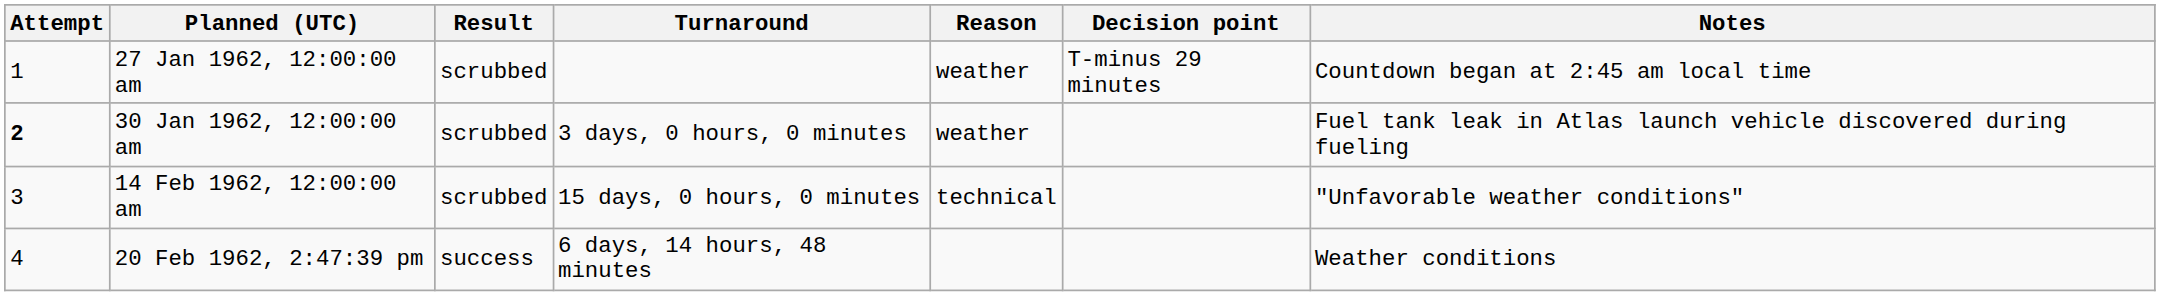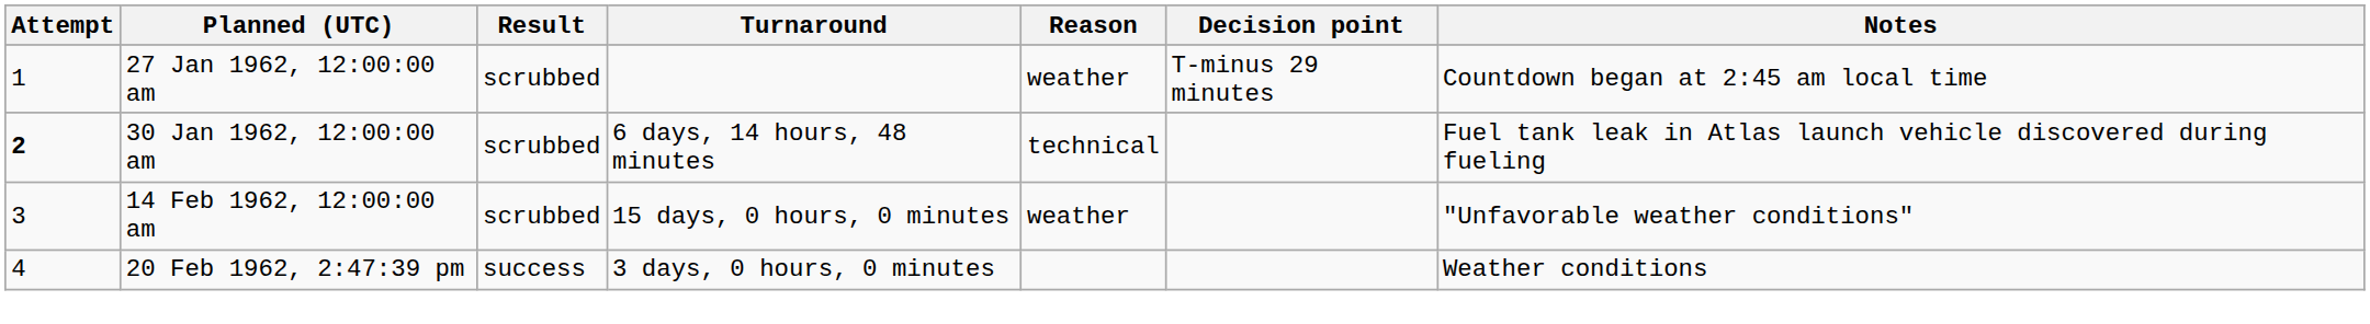30 Jan 1962, 12:00:00 am | Turnaround: 3 days, 0 hours, 0 minutes -> 6 days, 14 hours, 48 minutes
30 Jan 1962, 12:00:00 am | Reason: weather -> technical
14 Feb 1962, 12:00:00 am | Reason: technical -> weather
20 Feb 1962, 2:47:39 pm | Turnaround: 6 days, 14 hours, 48 minutes -> 3 days, 0 hours, 0 minutes
